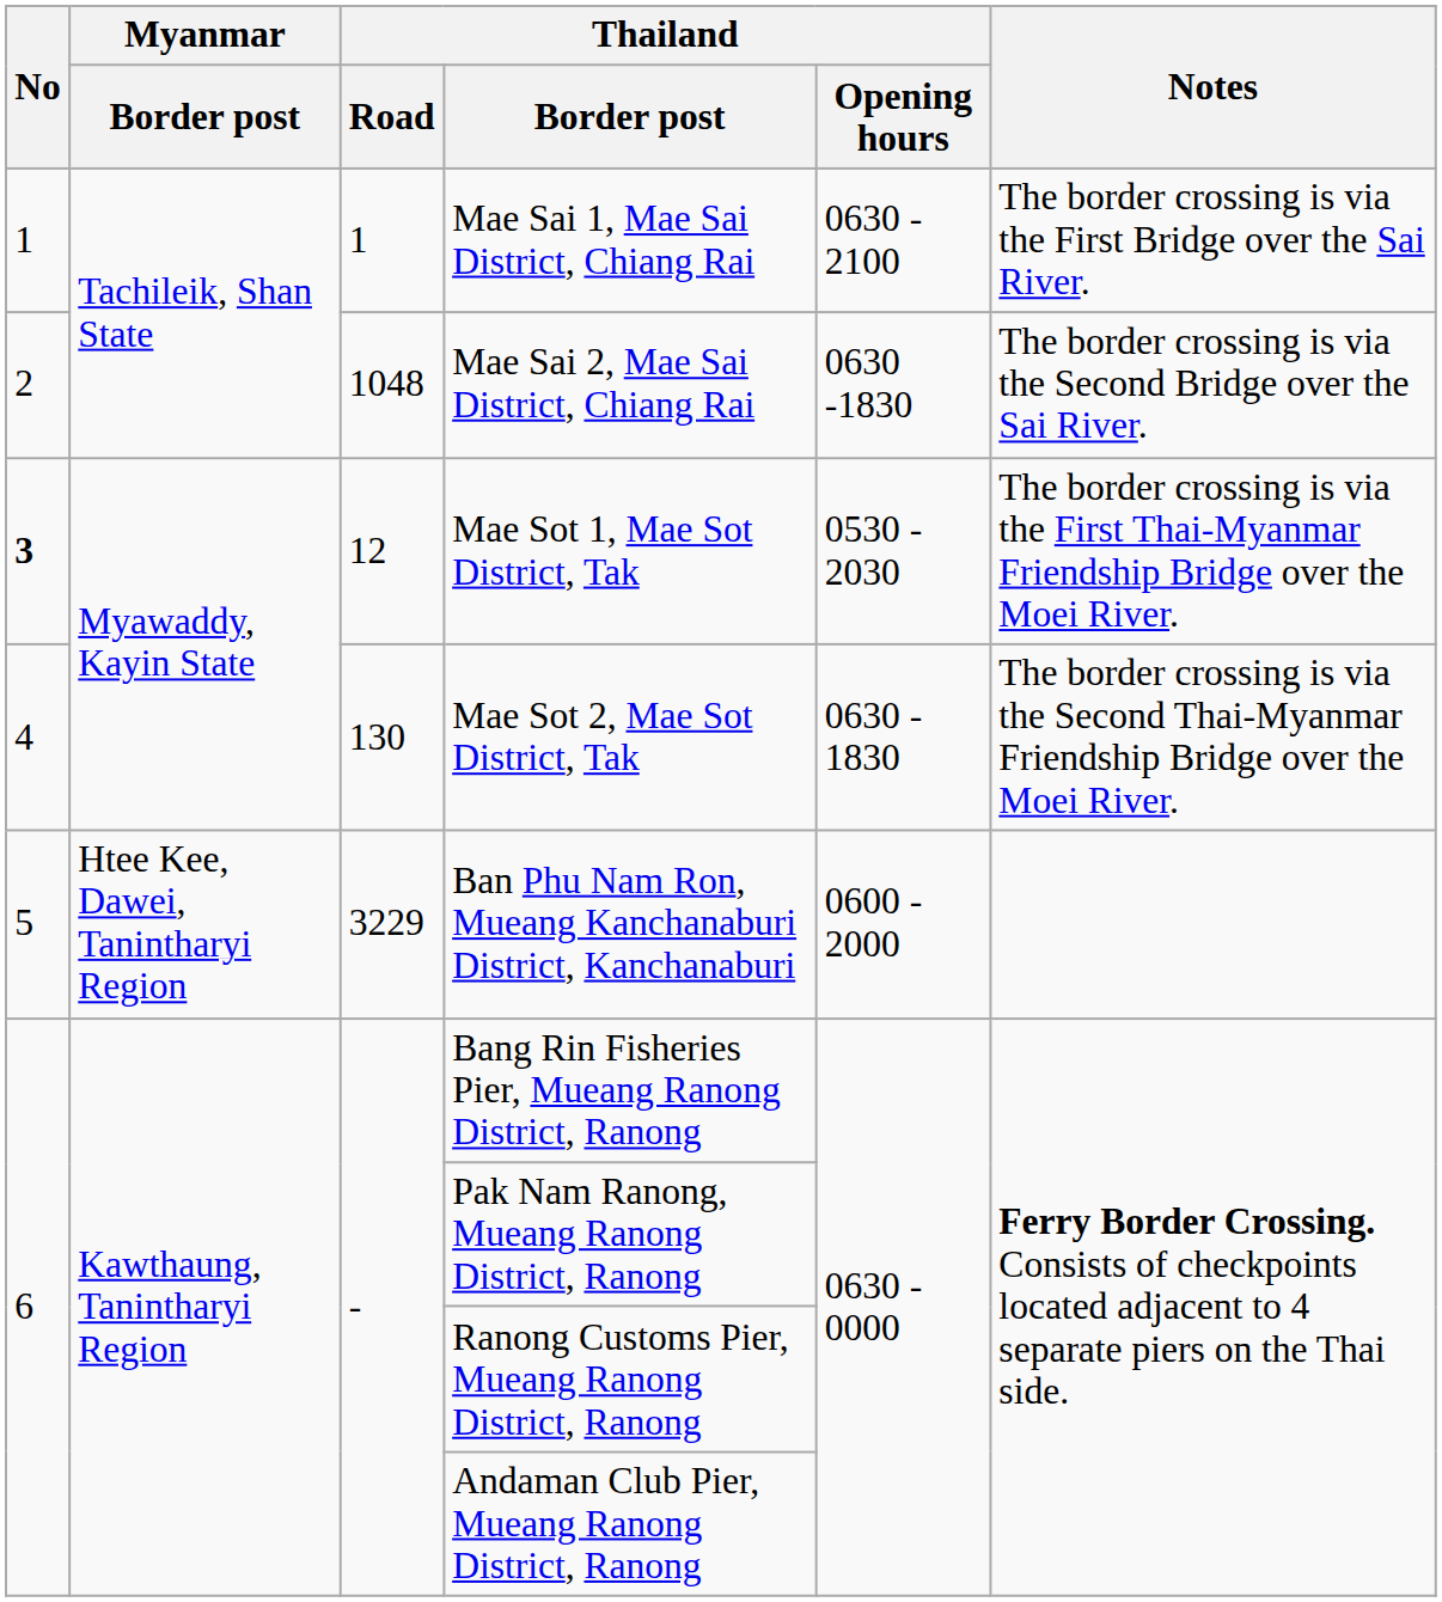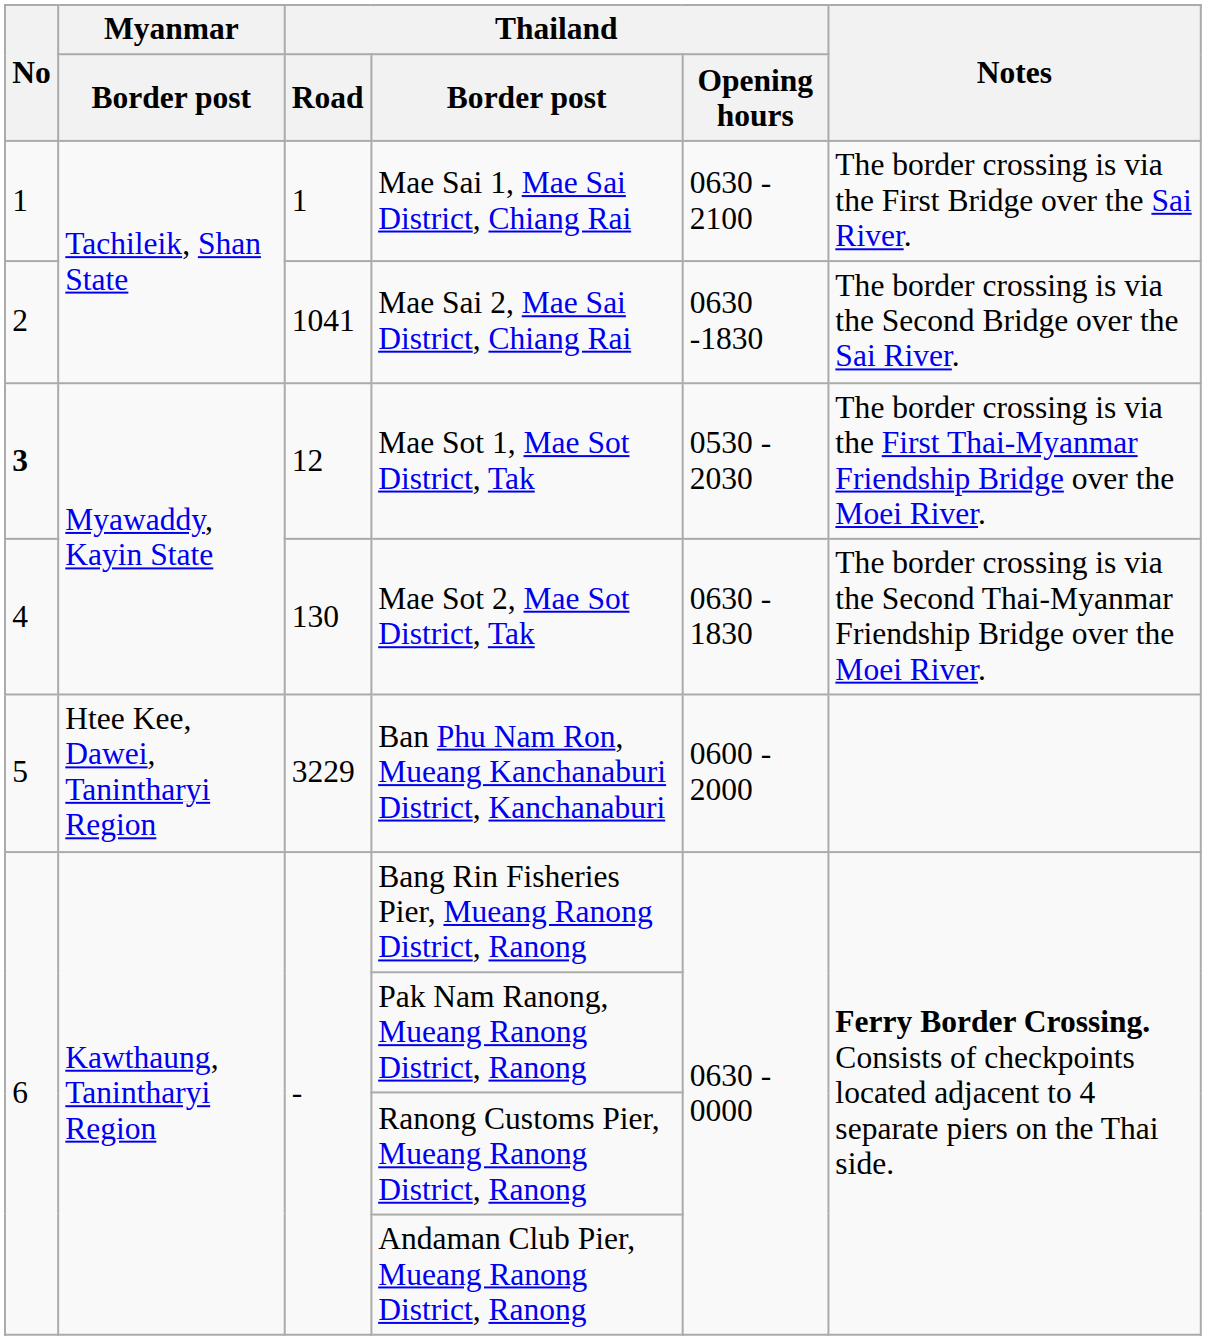Mae Sai 2, Mae Sai District, Chiang Rai | Thailand / Road: 1048 -> 1041
